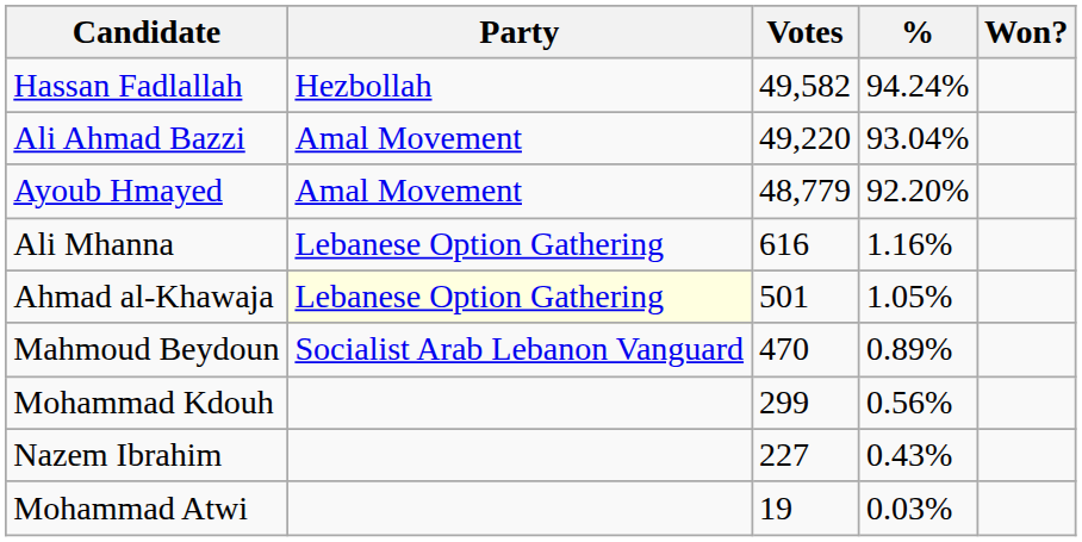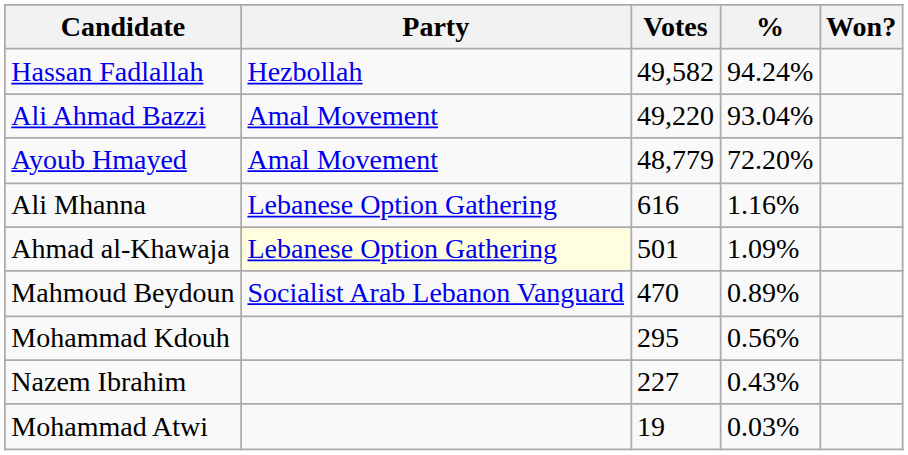Ayoub Hmayed | %: 92.20% -> 72.20%
Ahmad al-Khawaja | %: 1.05% -> 1.09%
Mohammad Kdouh | Votes: 299 -> 295
